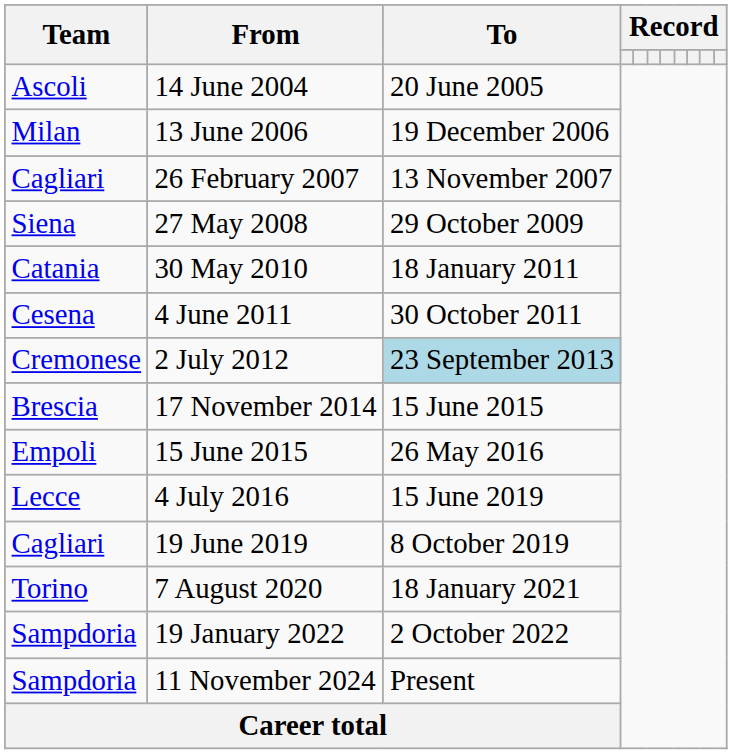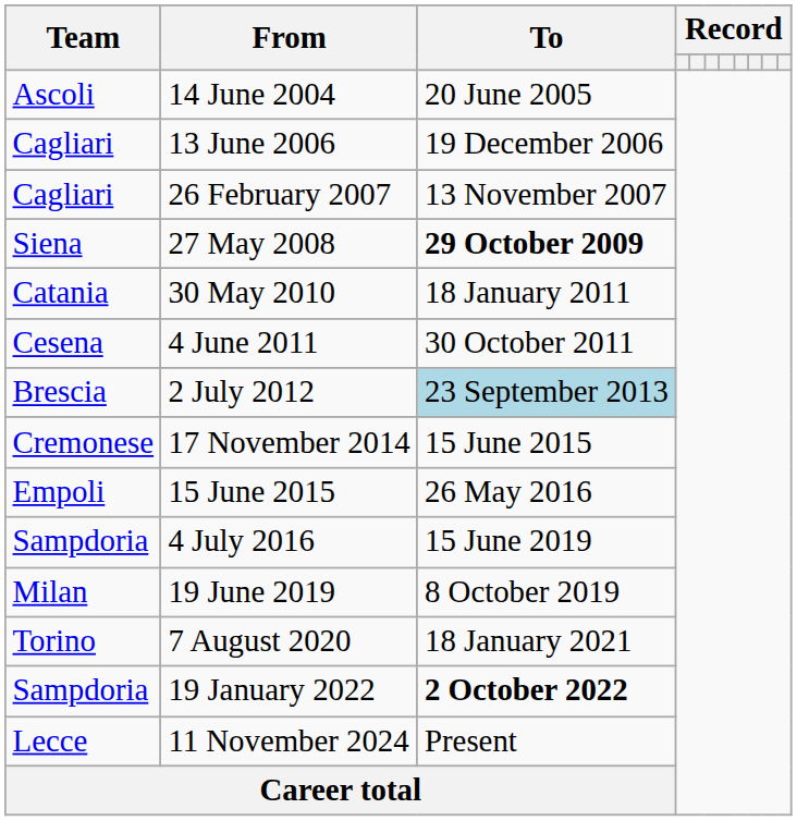13 June 2006 | Team: Milan -> Cagliari
27 May 2008 | To: normal -> bold
2 July 2012 | Team: Cremonese -> Brescia
17 November 2014 | Team: Brescia -> Cremonese
4 July 2016 | Team: Lecce -> Sampdoria
19 June 2019 | Team: Cagliari -> Milan
19 January 2022 | To: normal -> bold
11 November 2024 | Team: Sampdoria -> Lecce
